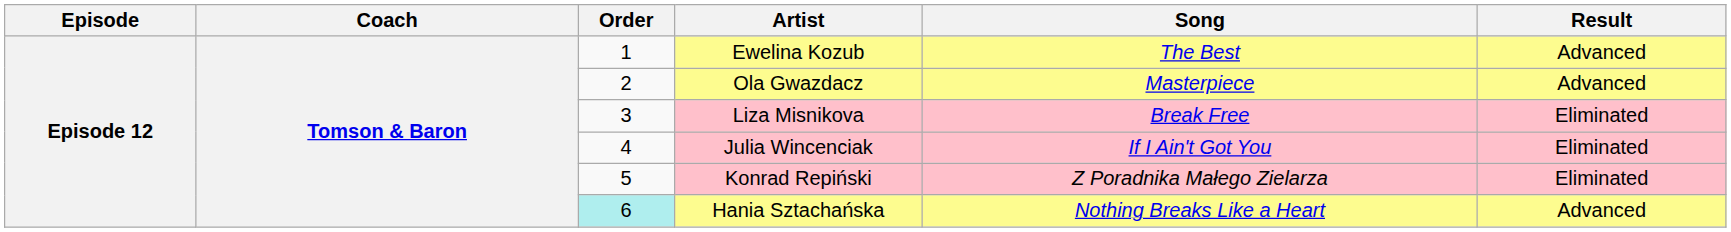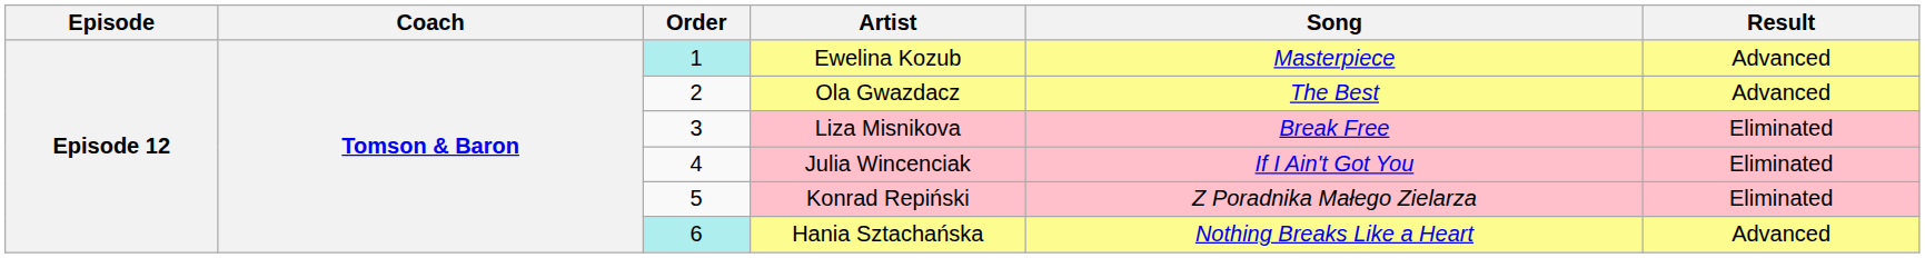Ewelina Kozub | Order: no background -> paleturquoise background
Ewelina Kozub | Song: The Best -> Masterpiece
Ola Gwazdacz | Song: Masterpiece -> The Best
